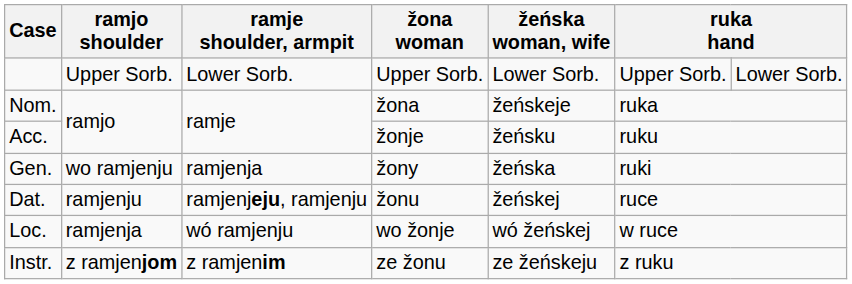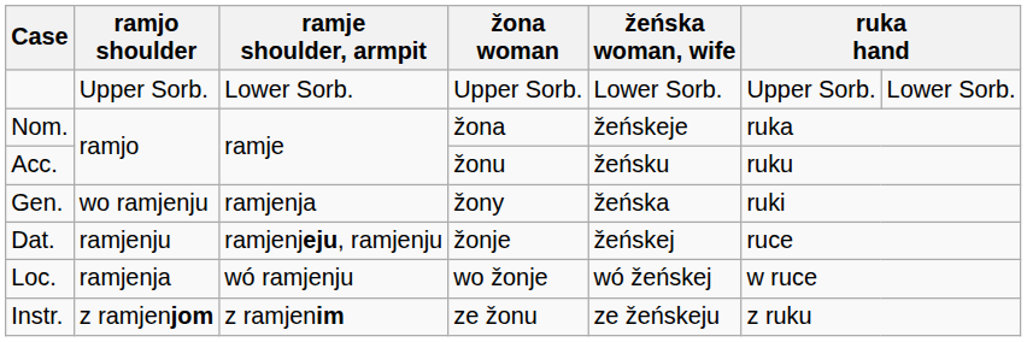Acc. | žona woman: žonje -> žonu
Dat. | žona woman: žonu -> žonje
